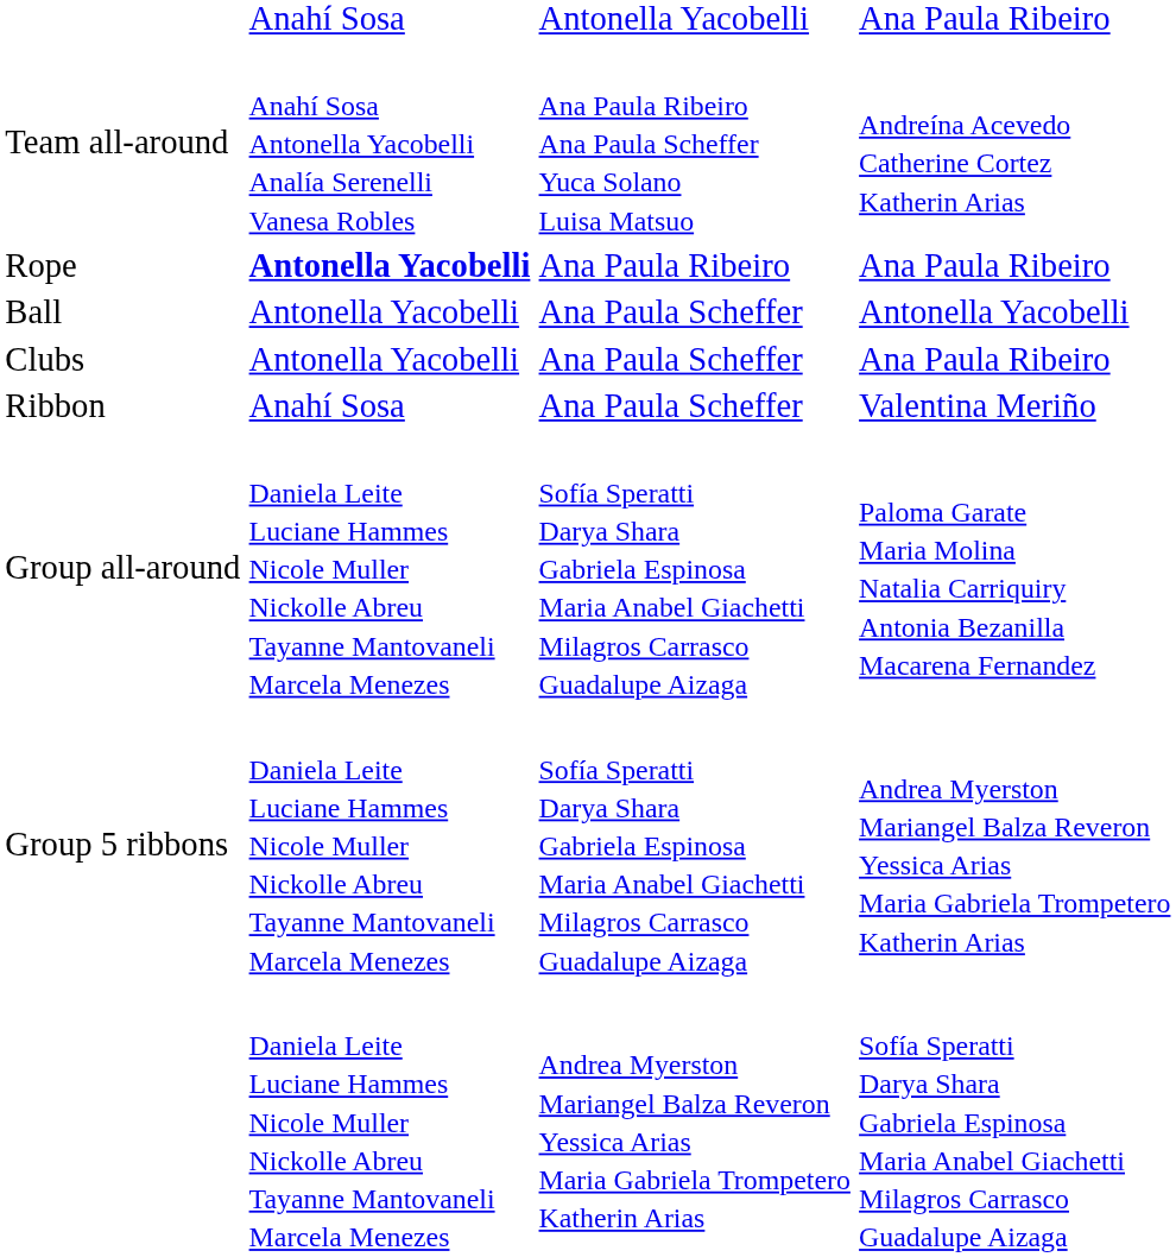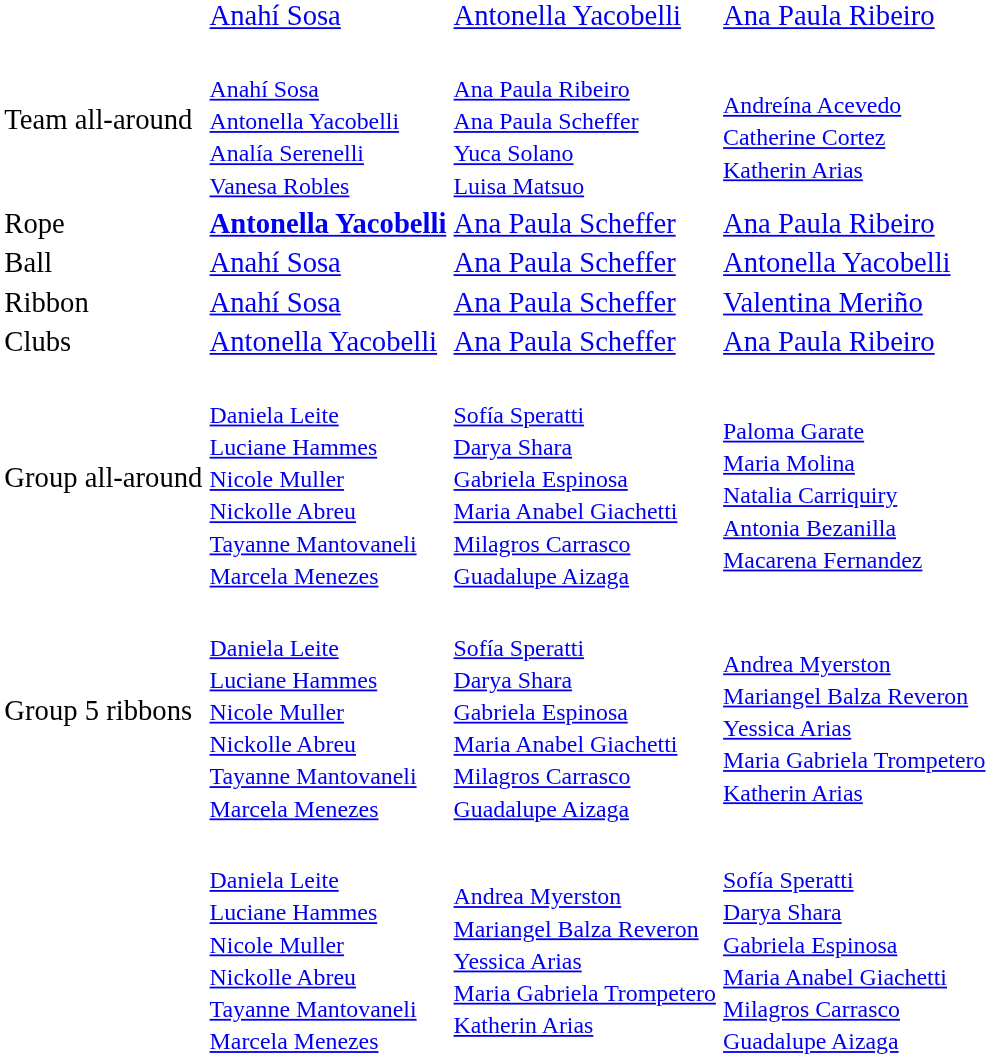Rope | column 3: Ana Paula Ribeiro -> Ana Paula Scheffer
Ball | column 2: Antonella Yacobelli -> Anahí Sosa
rows swapped: Clubs <-> Ribbon
